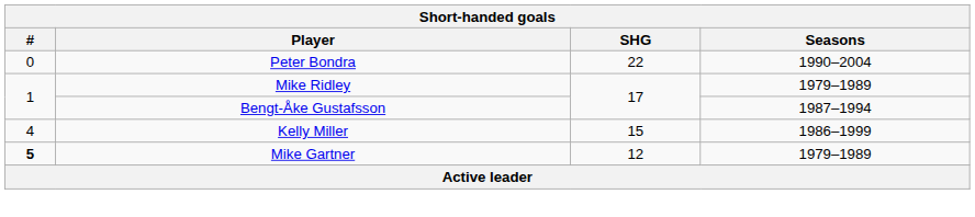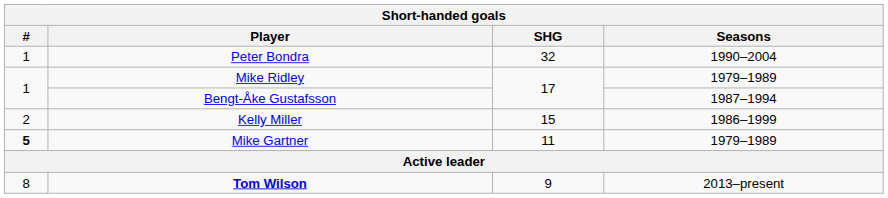Peter Bondra | #: 0 -> 1
Peter Bondra | SHG: 22 -> 32
Kelly Miller | #: 4 -> 2
Mike Gartner | SHG: 12 -> 11
+ row: 8 | Tom Wilson | 9 | 2013–present
